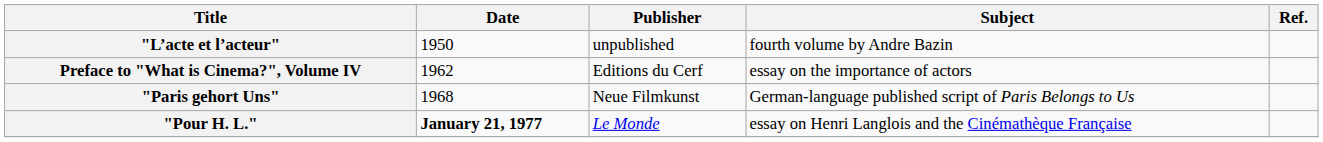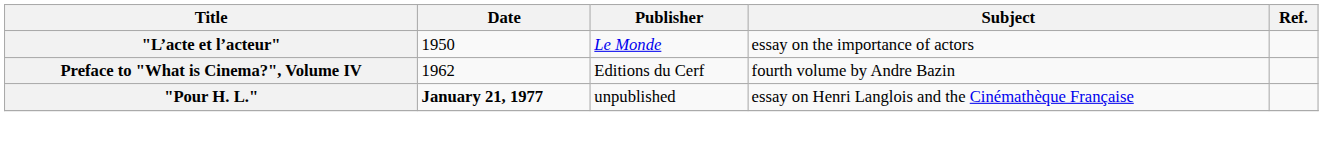"L’acte et l’acteur" | Publisher: unpublished -> Le Monde
"L’acte et l’acteur" | Subject: fourth volume by Andre Bazin -> essay on the importance of actors
Preface to "What is Cinema?", Volume IV | Subject: essay on the importance of actors -> fourth volume by Andre Bazin
- row: "Paris gehort Uns" | 1968 | Neue Filmkunst | German-language published script of Paris Belongs to Us
"Pour H. L." | Publisher: Le Monde -> unpublished
